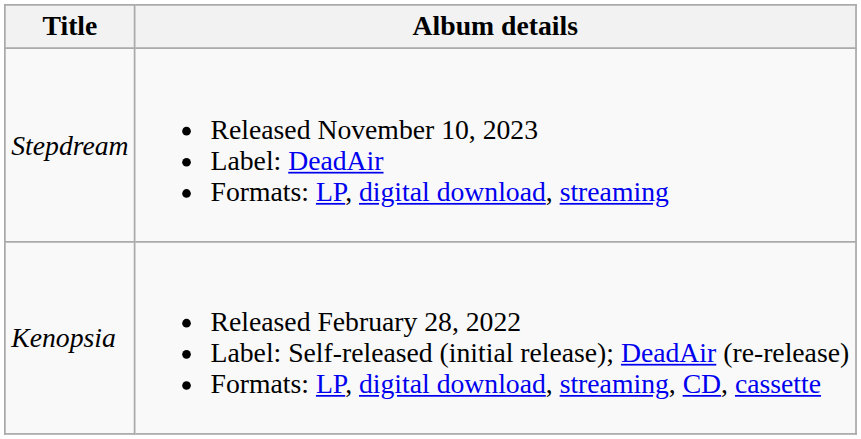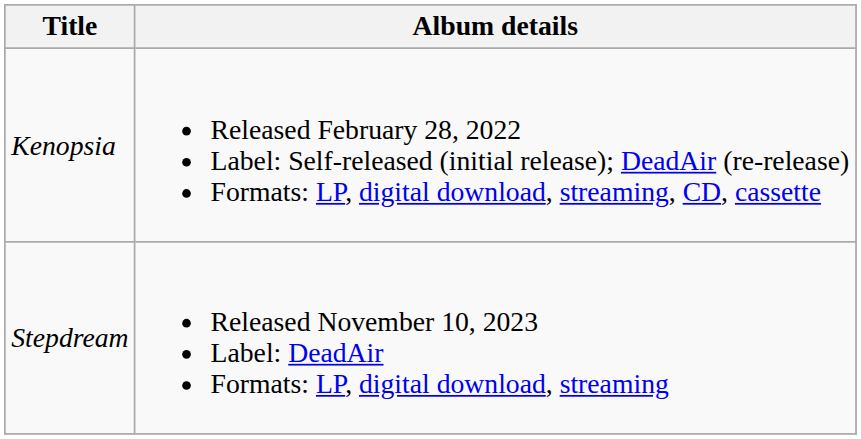rows swapped: Kenopsia <-> Stepdream
